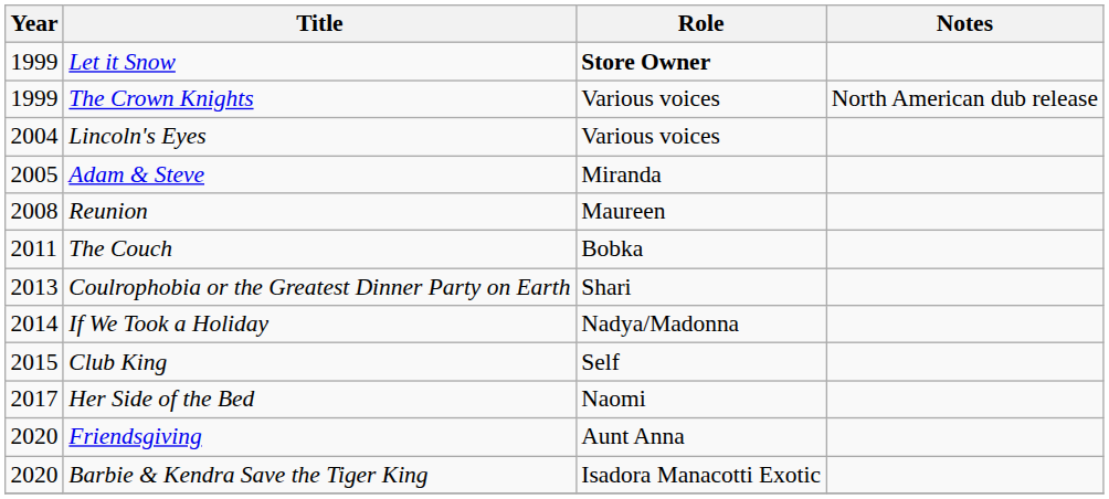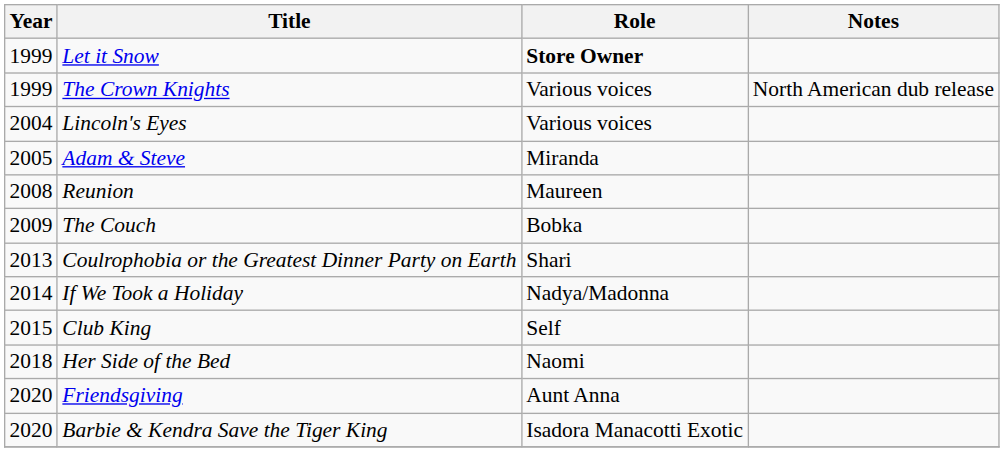The Couch | Year: 2011 -> 2009
Her Side of the Bed | Year: 2017 -> 2018
